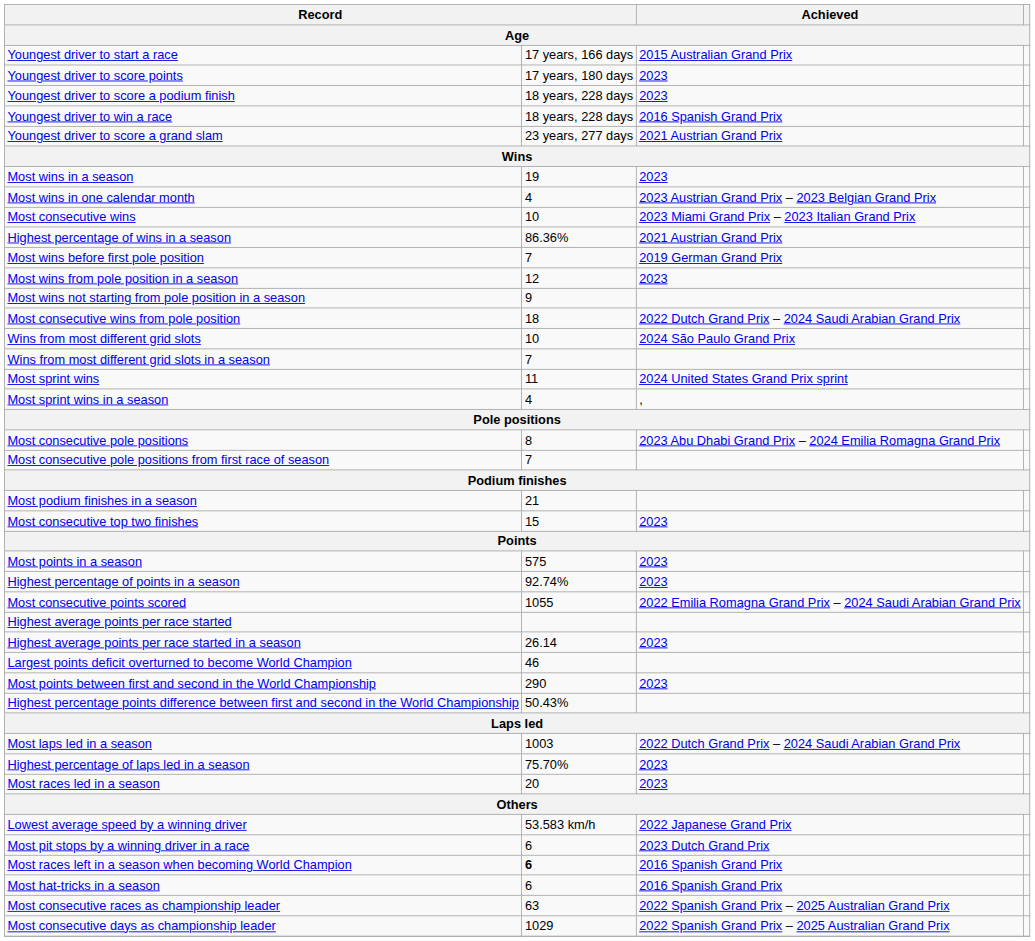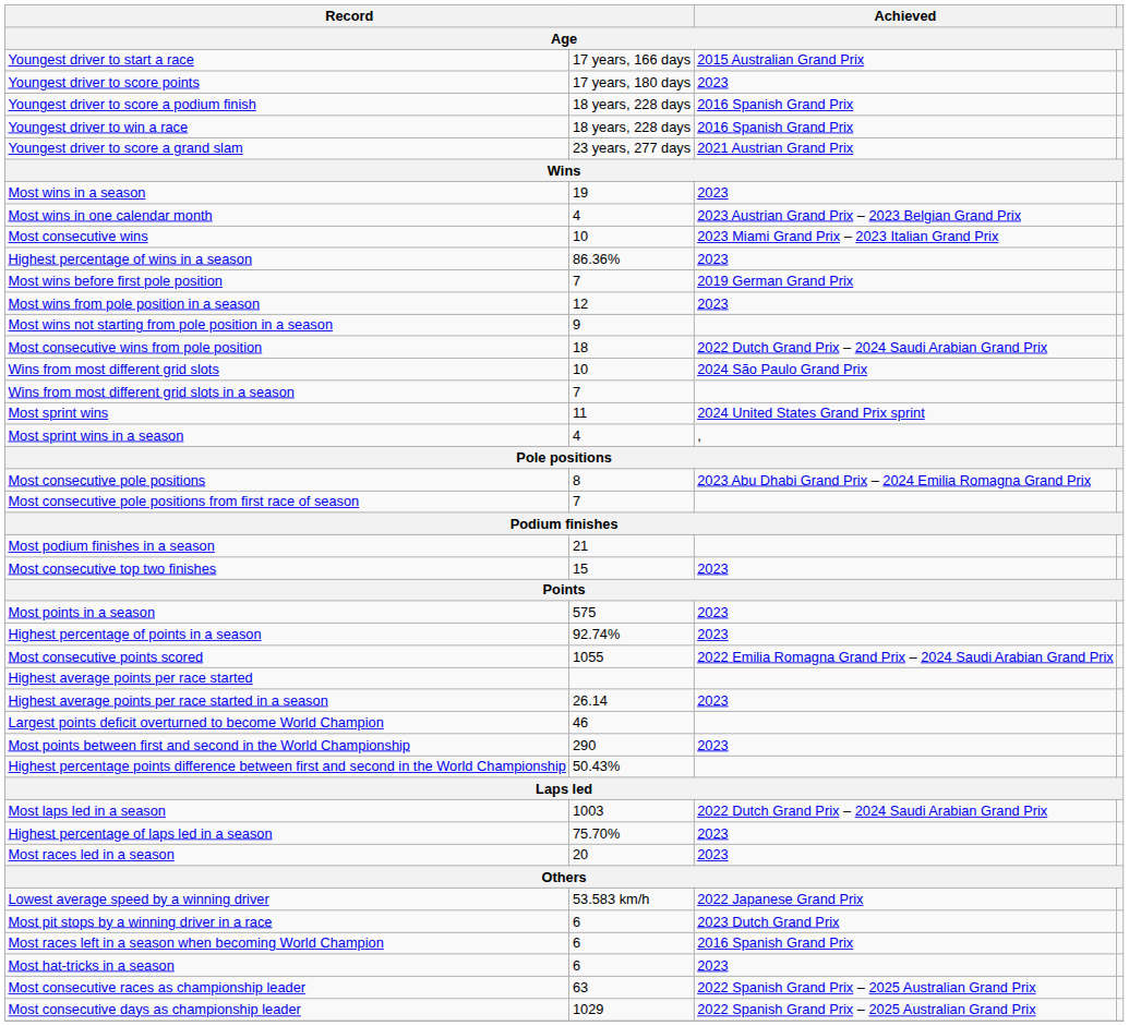Youngest driver to score a podium finish | Achieved: 2023 -> 2016 Spanish Grand Prix
Highest percentage of wins in a season | Achieved: 2021 Austrian Grand Prix -> 2023
Most races left in a season when becoming World Champion | column 2: bold -> normal
Most hat-tricks in a season | Achieved: 2016 Spanish Grand Prix -> 2023
